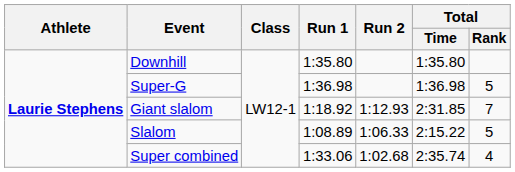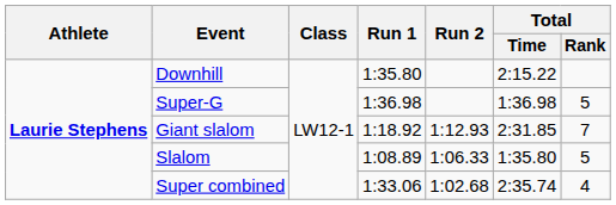Downhill | Total / Time: 1:35.80 -> 2:15.22
Slalom | Total / Time: 2:15.22 -> 1:35.80
